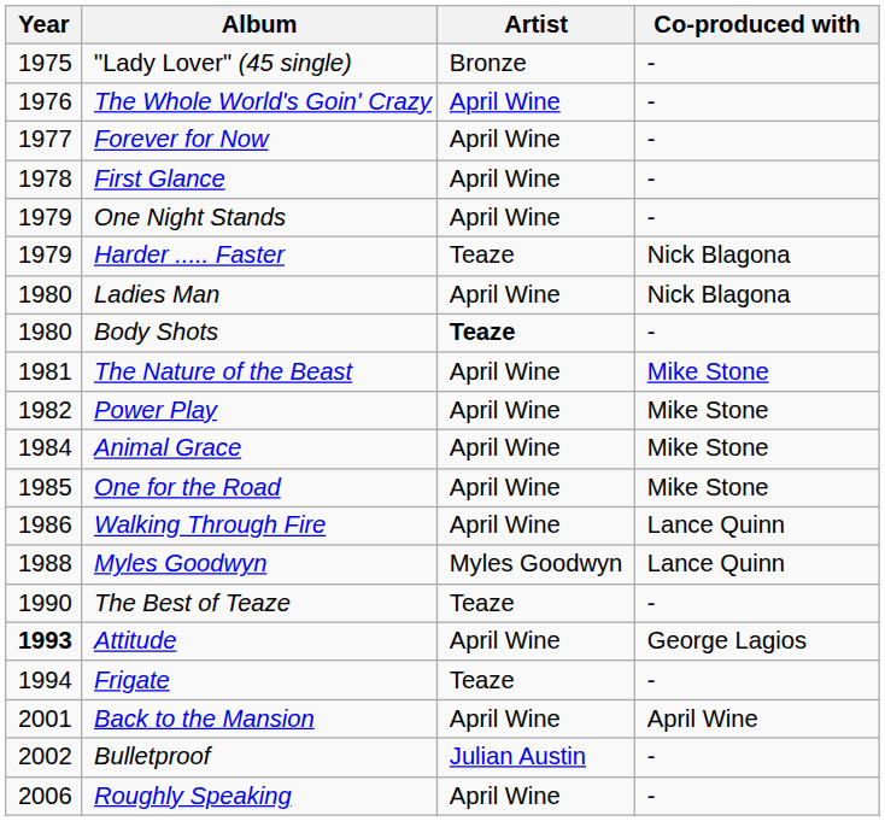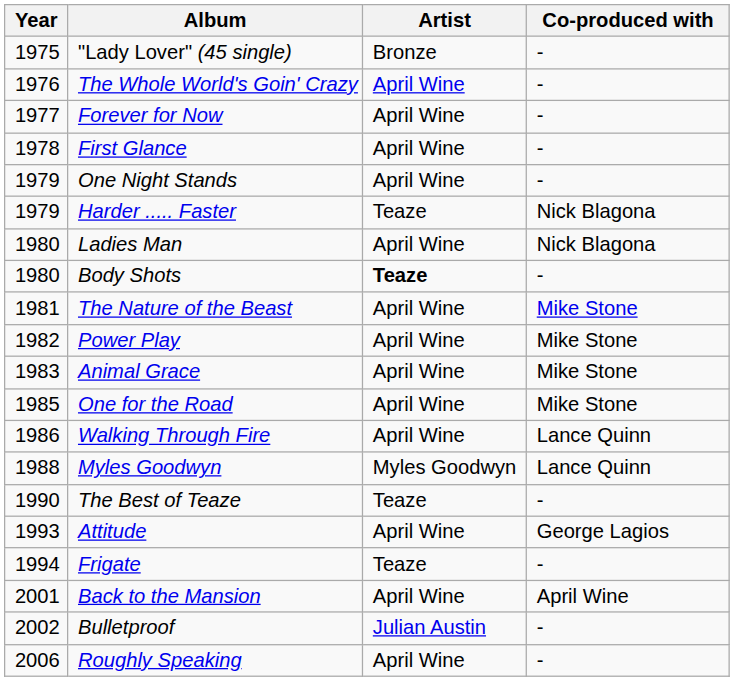Animal Grace | Year: 1984 -> 1983
Attitude | Year: bold -> normal
